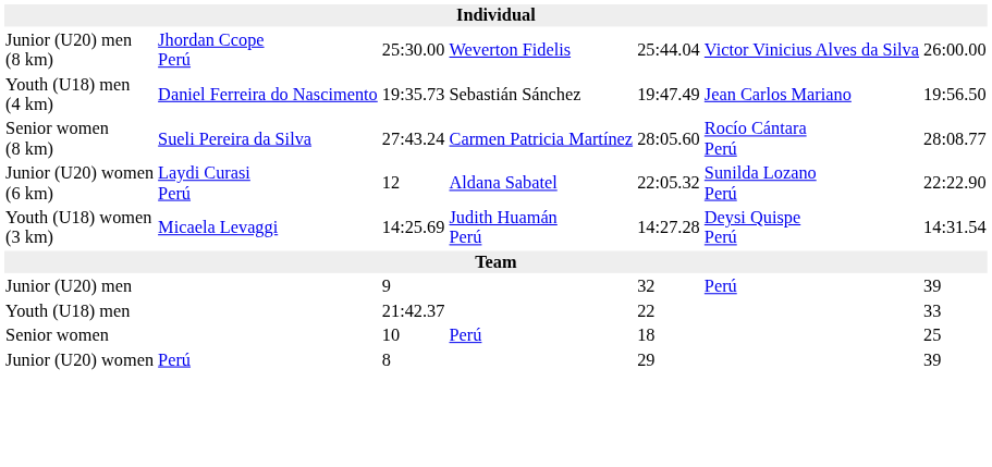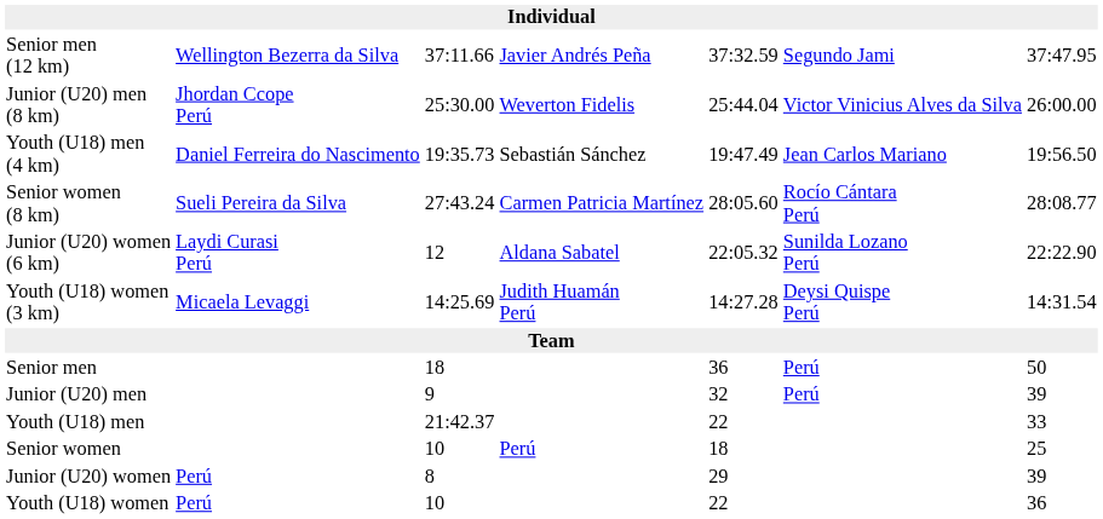+ row: Senior men (12 km) | Wellington Bezerra da Silva | 37:11.66 | Javier Andrés Peña | 37:32.59 | Segundo Jami | 37:47.95
+ row: Senior men | 18 | 36 | Perú | 50
+ row: Youth (U18) women | Perú | 10 | 22 | 36
